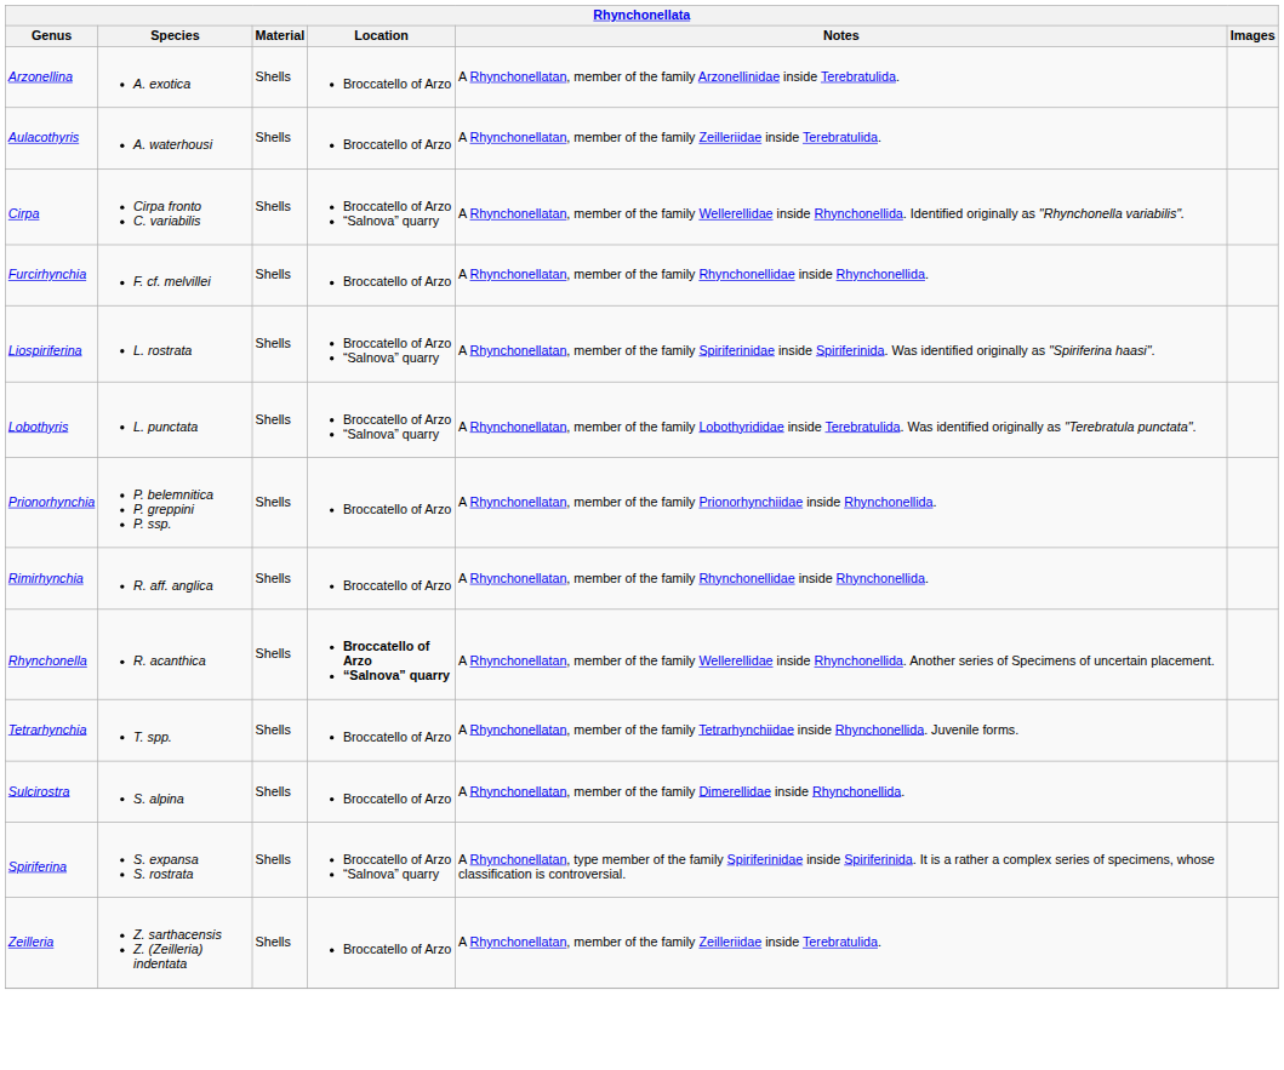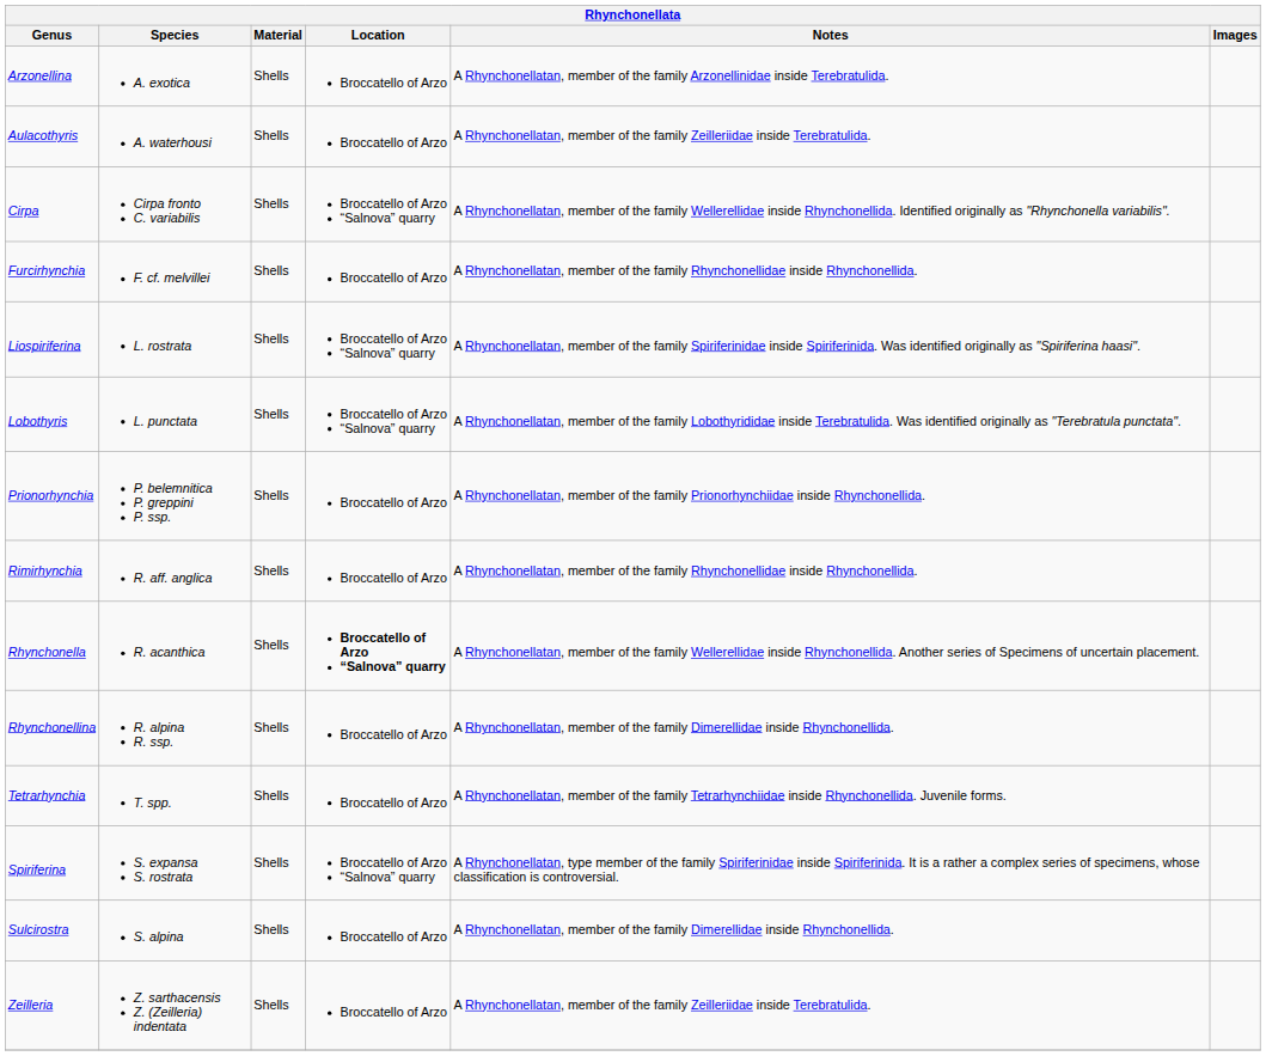+ row: Rhynchonellina | R. alpina R. ssp. | Shells | Broccatello of Arzo | A Rhynchonellatan, member of the family Dimerellidae inside Rhynchonellida.
rows swapped: Spiriferina <-> Sulcirostra
